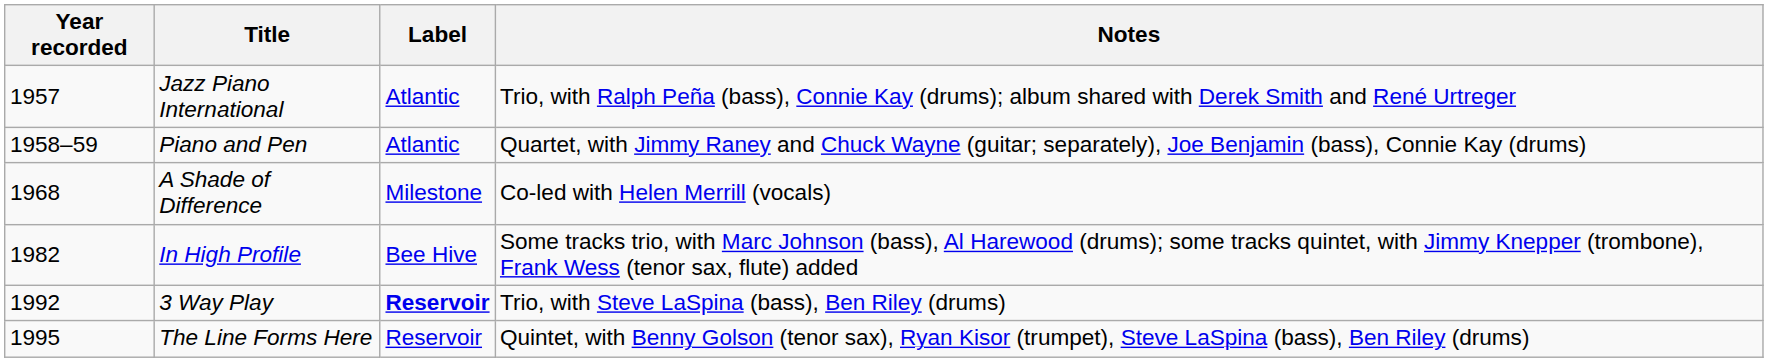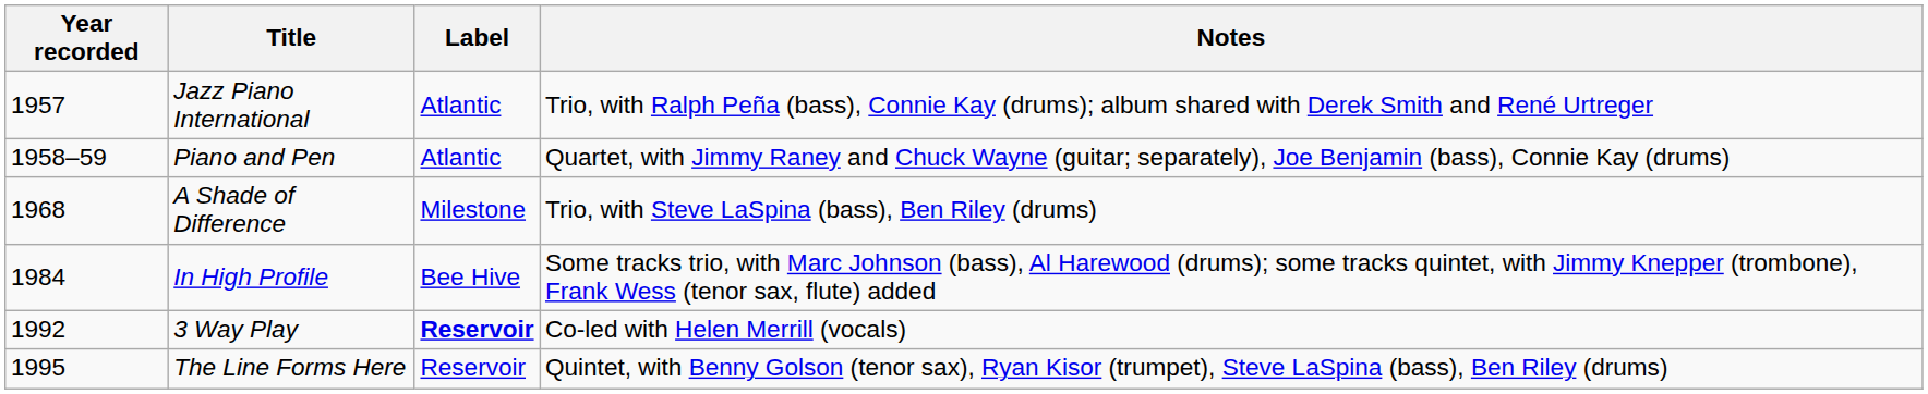A Shade of Difference | Notes: Co-led with Helen Merrill (vocals) -> Trio, with Steve LaSpina (bass), Ben Riley (drums)
In High Profile | Year recorded: 1982 -> 1984
3 Way Play | Notes: Trio, with Steve LaSpina (bass), Ben Riley (drums) -> Co-led with Helen Merrill (vocals)
